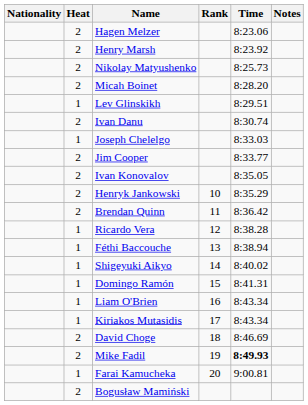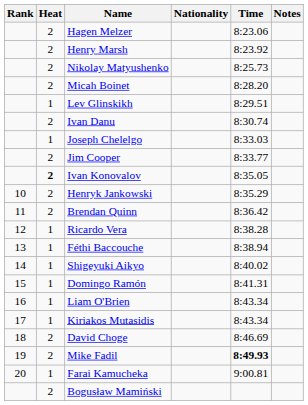columns swapped: Rank <-> Nationality
Ivan Konovalov | Heat: normal -> bold
